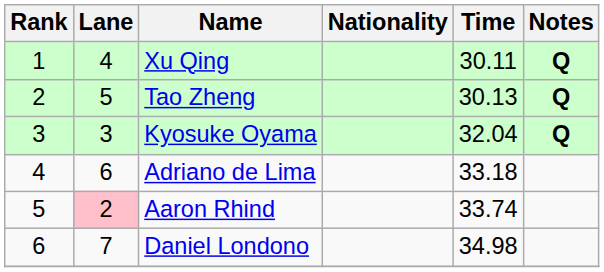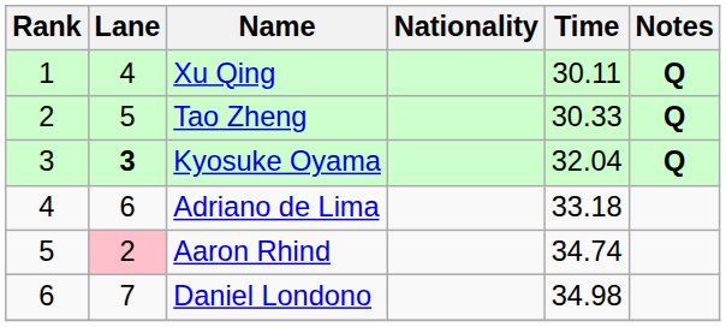Tao Zheng | Time: 30.13 -> 30.33
Kyosuke Oyama | Lane: normal -> bold
Aaron Rhind | Time: 33.74 -> 34.74
